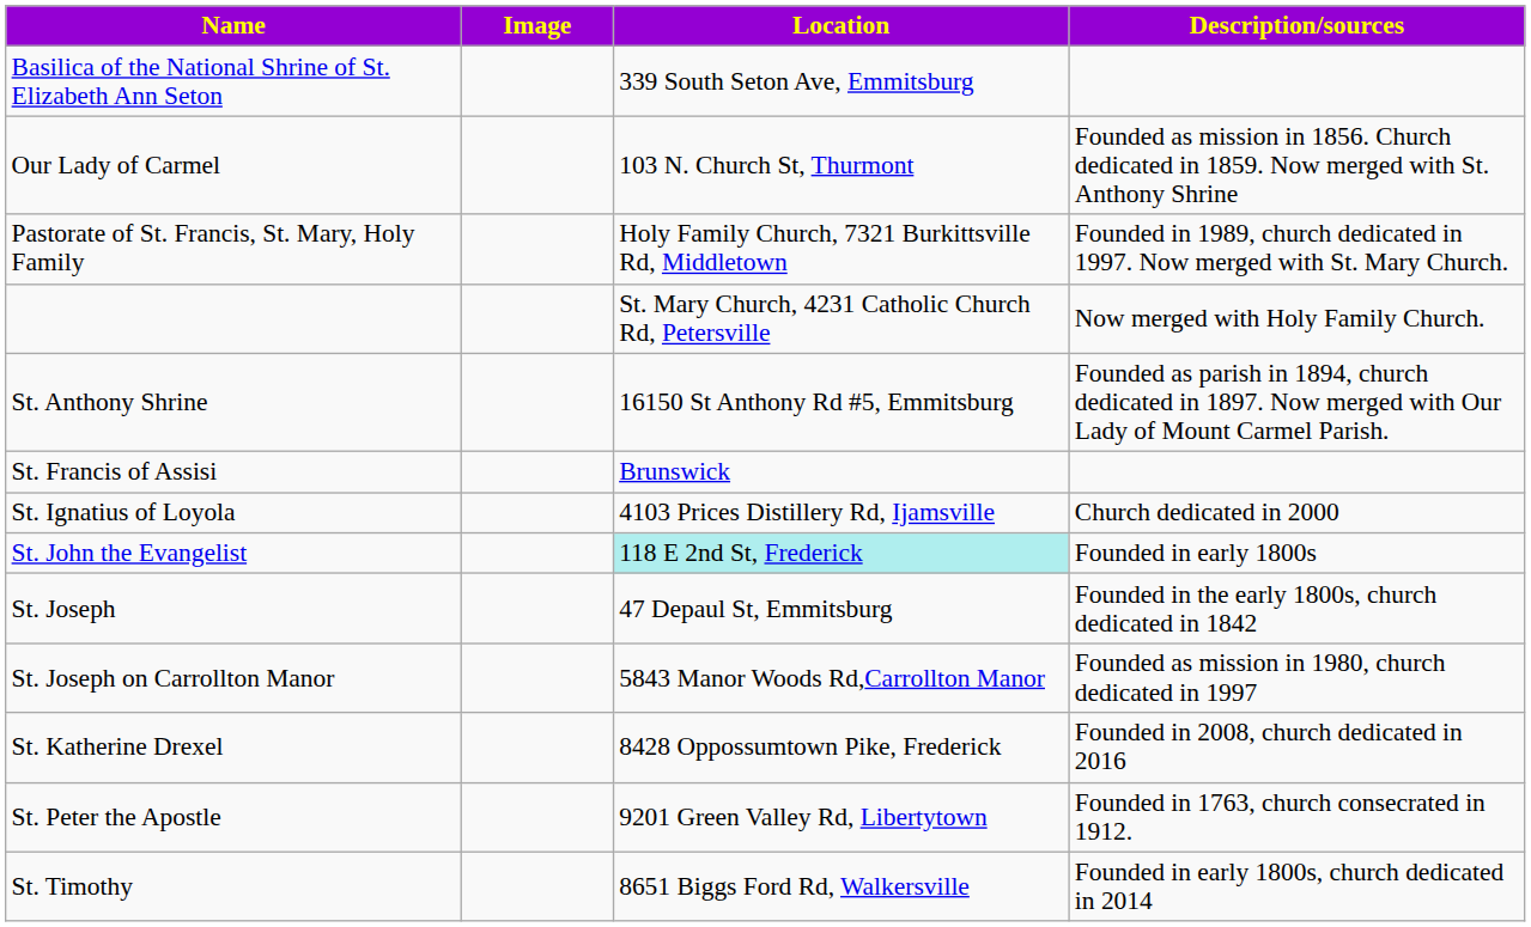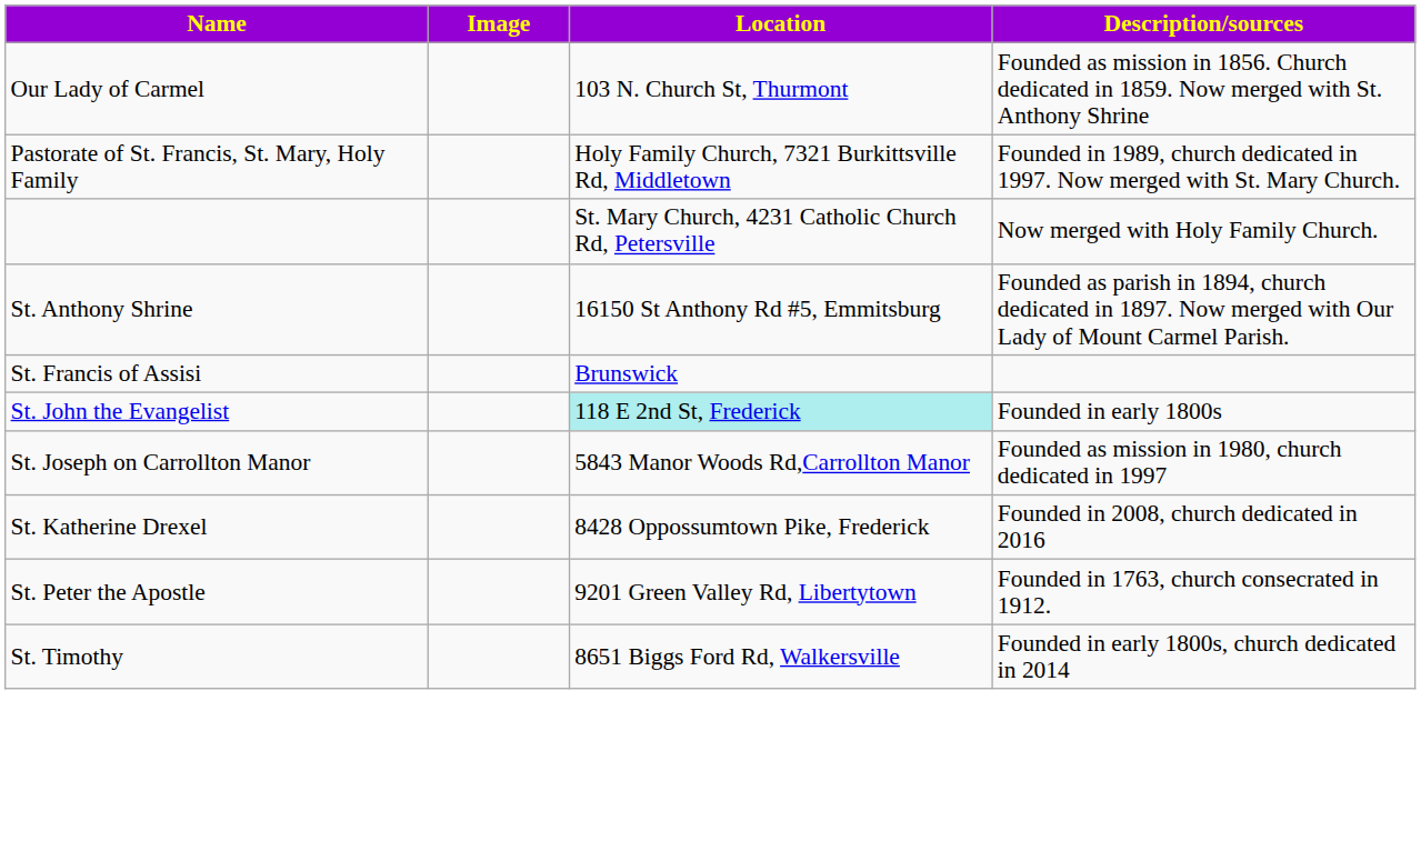- row: Basilica of the National Shrine of St. Elizabeth Ann Seton | 339 South Seton Ave, Emmitsburg
- row: St. Ignatius of Loyola | 4103 Prices Distillery Rd, Ijamsville | Church dedicated in 2000
- row: St. Joseph | 47 Depaul St, Emmitsburg | Founded in the early 1800s, church dedicated in 1842
